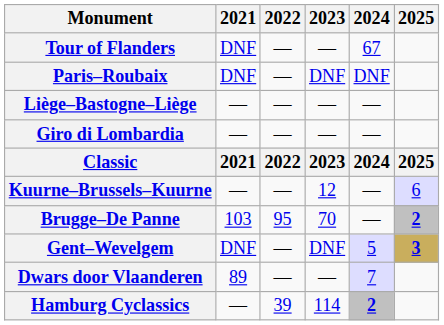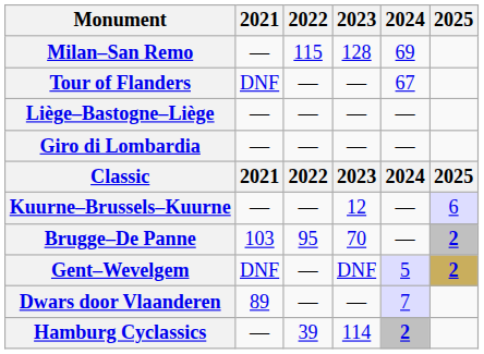+ row: Milan–San Remo | — | 115 | 128 | 69
- row: Paris–Roubaix | DNF | — | DNF | DNF
Gent–Wevelgem | 2025: 3 -> 2
